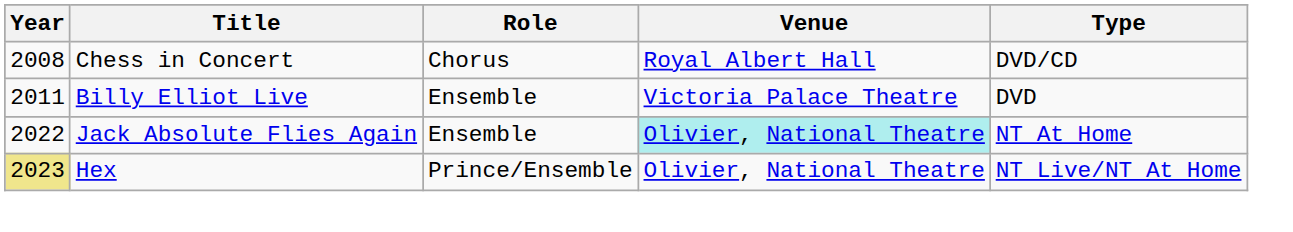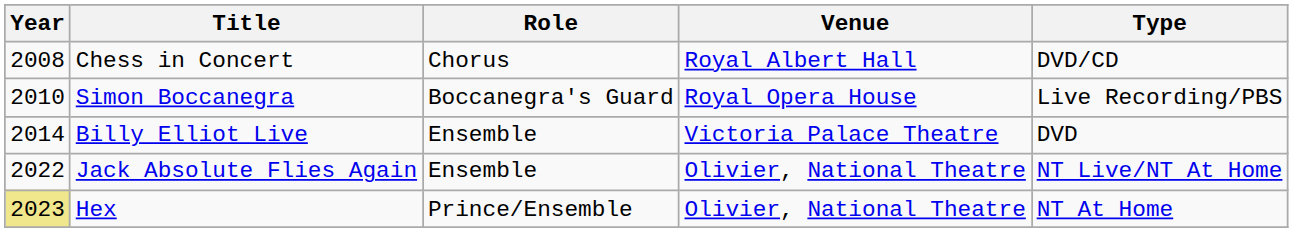+ row: 2010 | Simon Boccanegra | Boccanegra's Guard | Royal Opera House | Live Recording/PBS
Billy Elliot Live | Year: 2011 -> 2014
Jack Absolute Flies Again | Venue: paleturquoise background -> no background
Jack Absolute Flies Again | Type: NT At Home -> NT Live/NT At Home
Hex | Type: NT Live/NT At Home -> NT At Home
